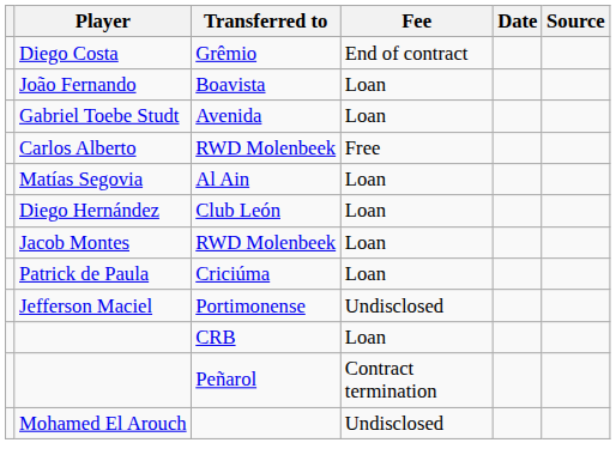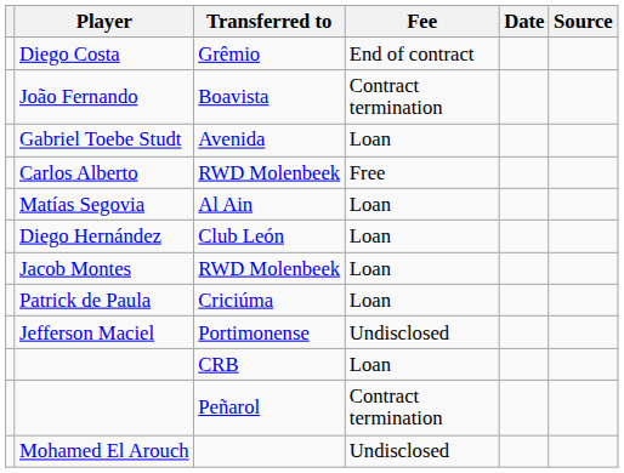João Fernando | Fee: Loan -> Contract termination
